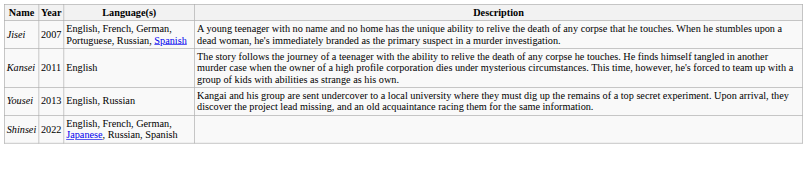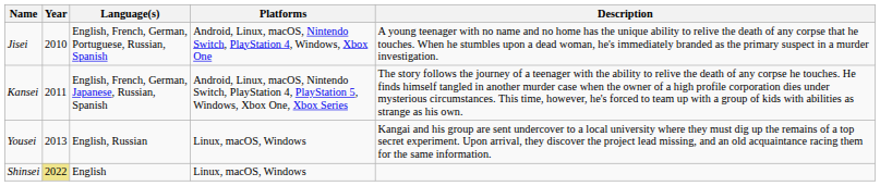+ column: Platforms | Android, Linux, macOS, Nintendo Switch, PlayStation 4, Windows, Xbox One | Android, Linux, macOS, Nintendo Switch, PlayStation 4, PlayStation 5, Windows, Xbox One, Xbox Series | Linux, macOS, Windows | Linux, macOS, Windows
Jisei | Year: 2007 -> 2010
Kansei | Language(s): English -> English, French, German, Japanese, Russian, Spanish
Shinsei | Year: no background -> khaki background
Shinsei | Language(s): English, French, German, Japanese, Russian, Spanish -> English
